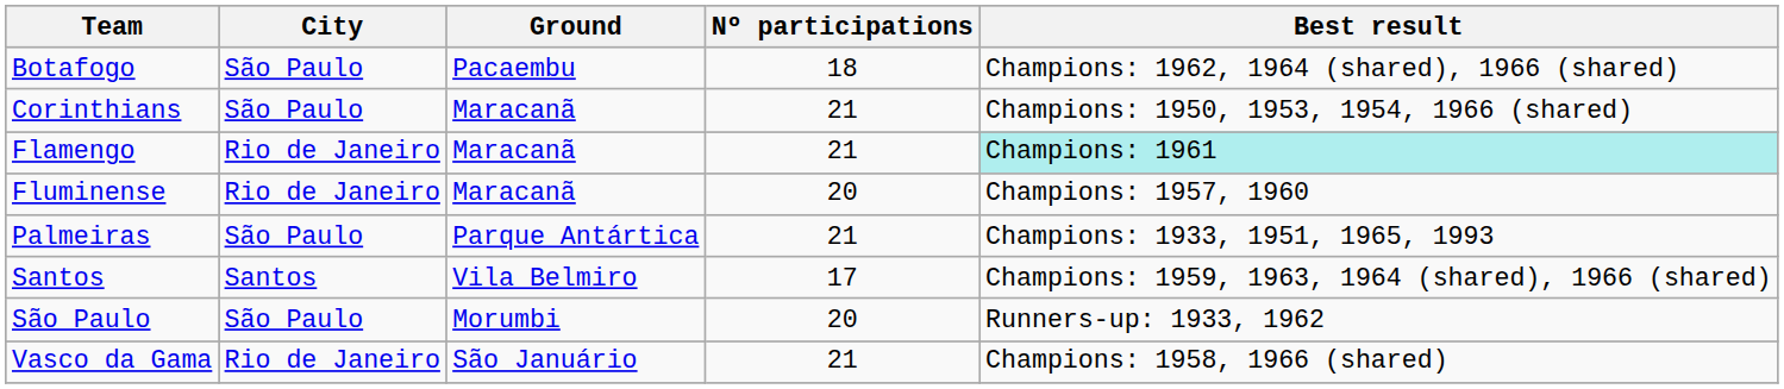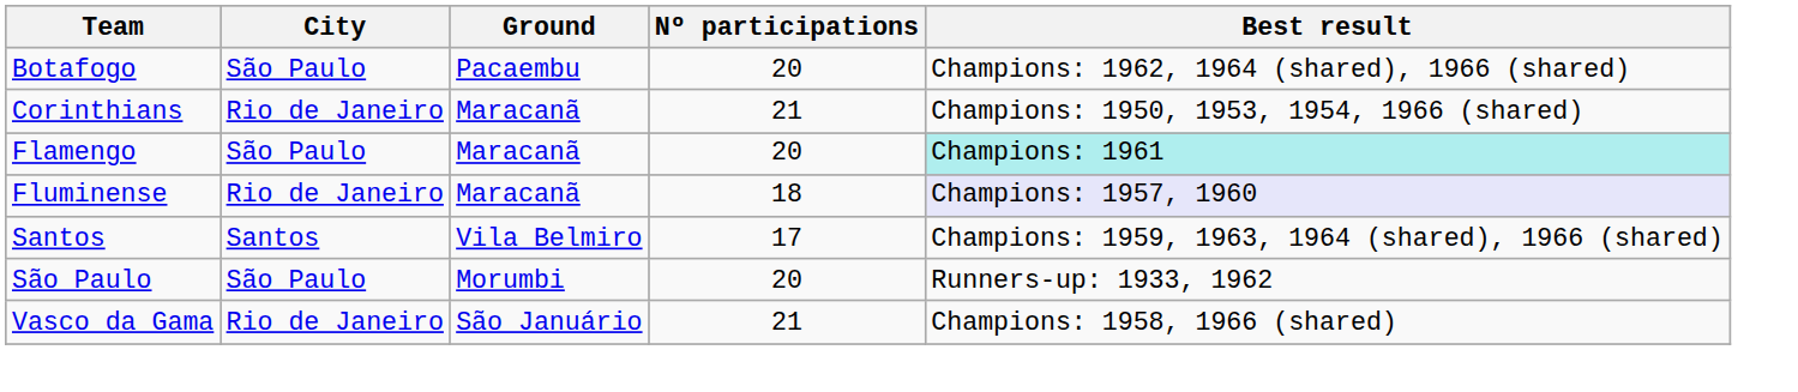Botafogo | Nº participations: 18 -> 20
Corinthians | City: São Paulo -> Rio de Janeiro
Flamengo | City: Rio de Janeiro -> São Paulo
Flamengo | Nº participations: 21 -> 20
Fluminense | Nº participations: 20 -> 18
Fluminense | Best result: no background -> lavender background
- row: Palmeiras | São Paulo | Parque Antártica | 21 | Champions: 1933, 1951, 1965, 1993
